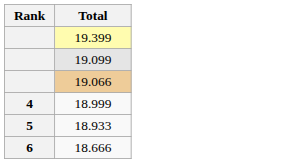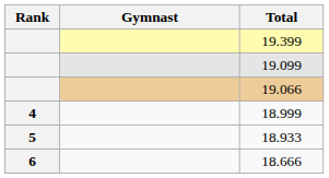+ column: Gymnast
